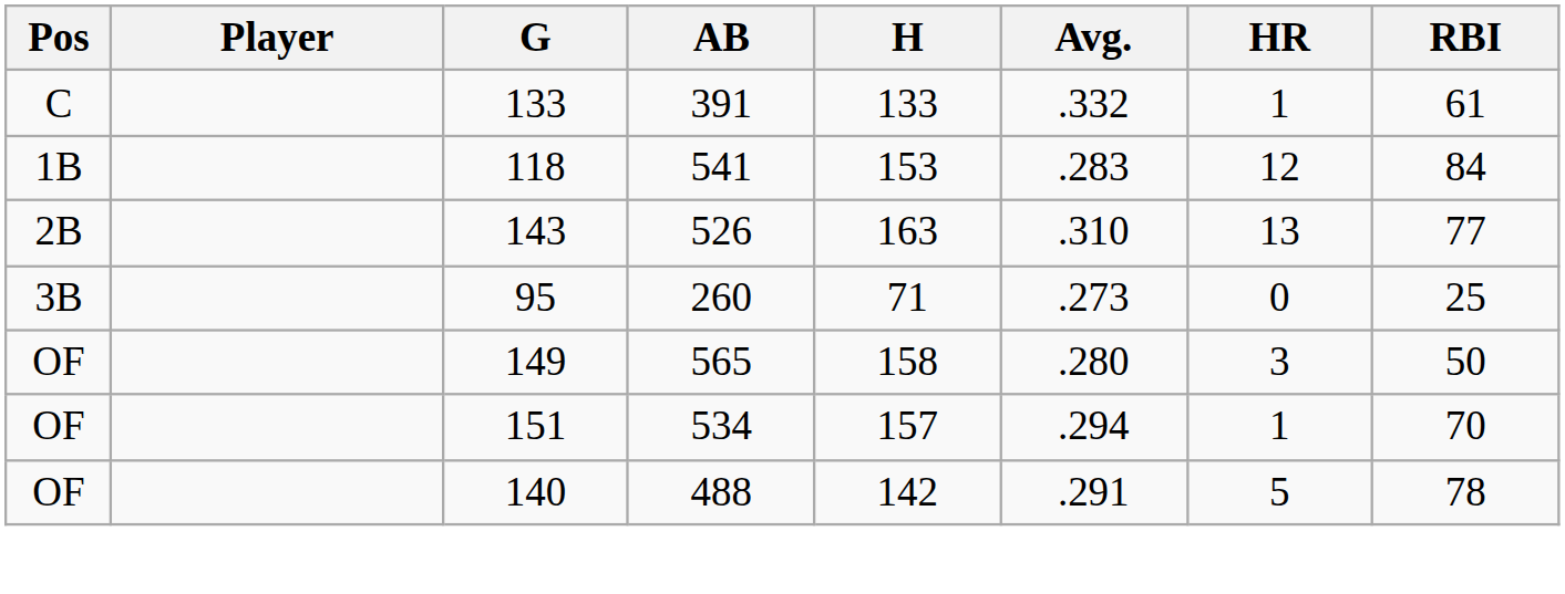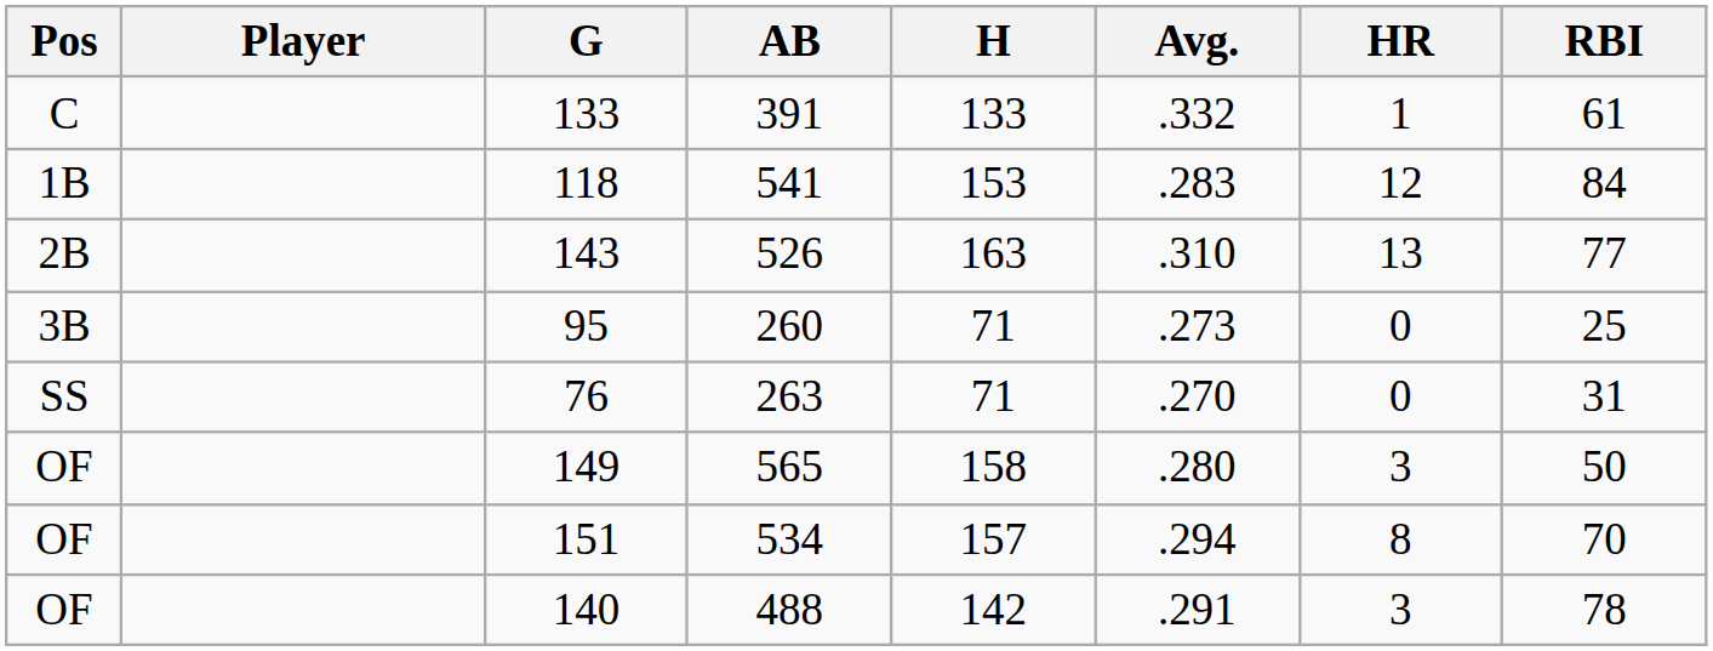+ row: SS | 76 | 263 | 71 | .270 | 0 | 31
534 | HR: 1 -> 8
488 | HR: 5 -> 3
